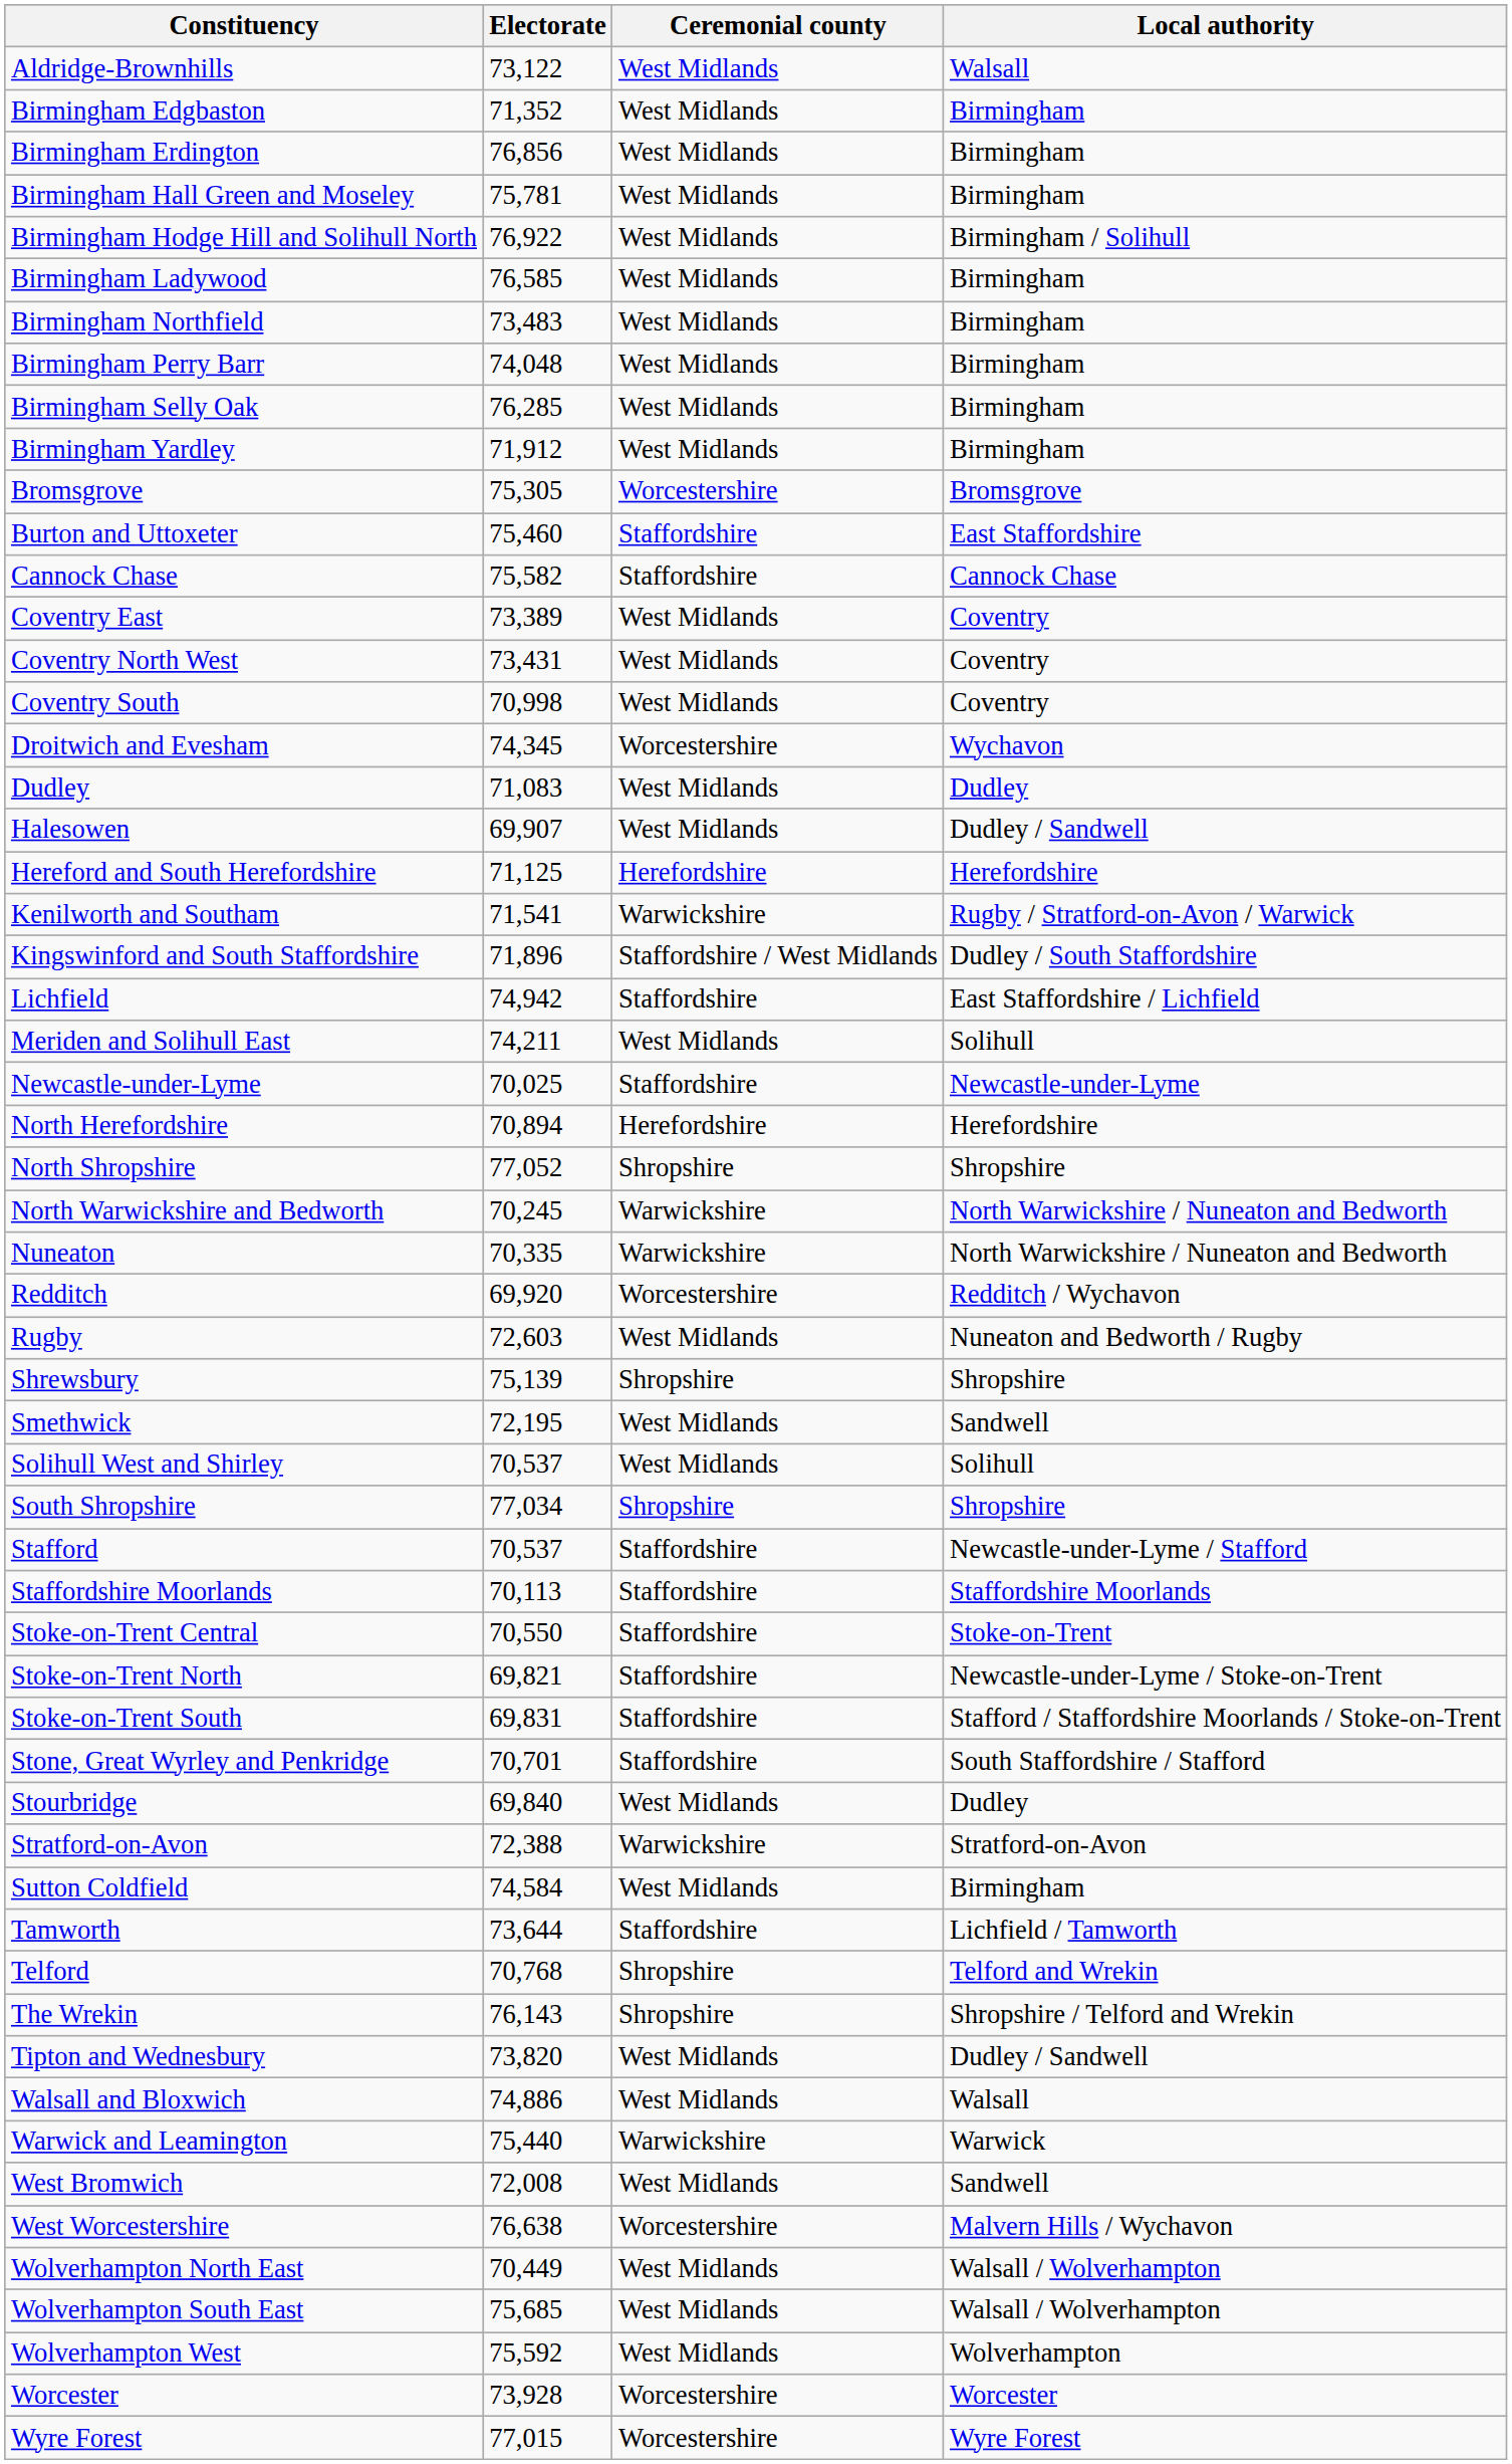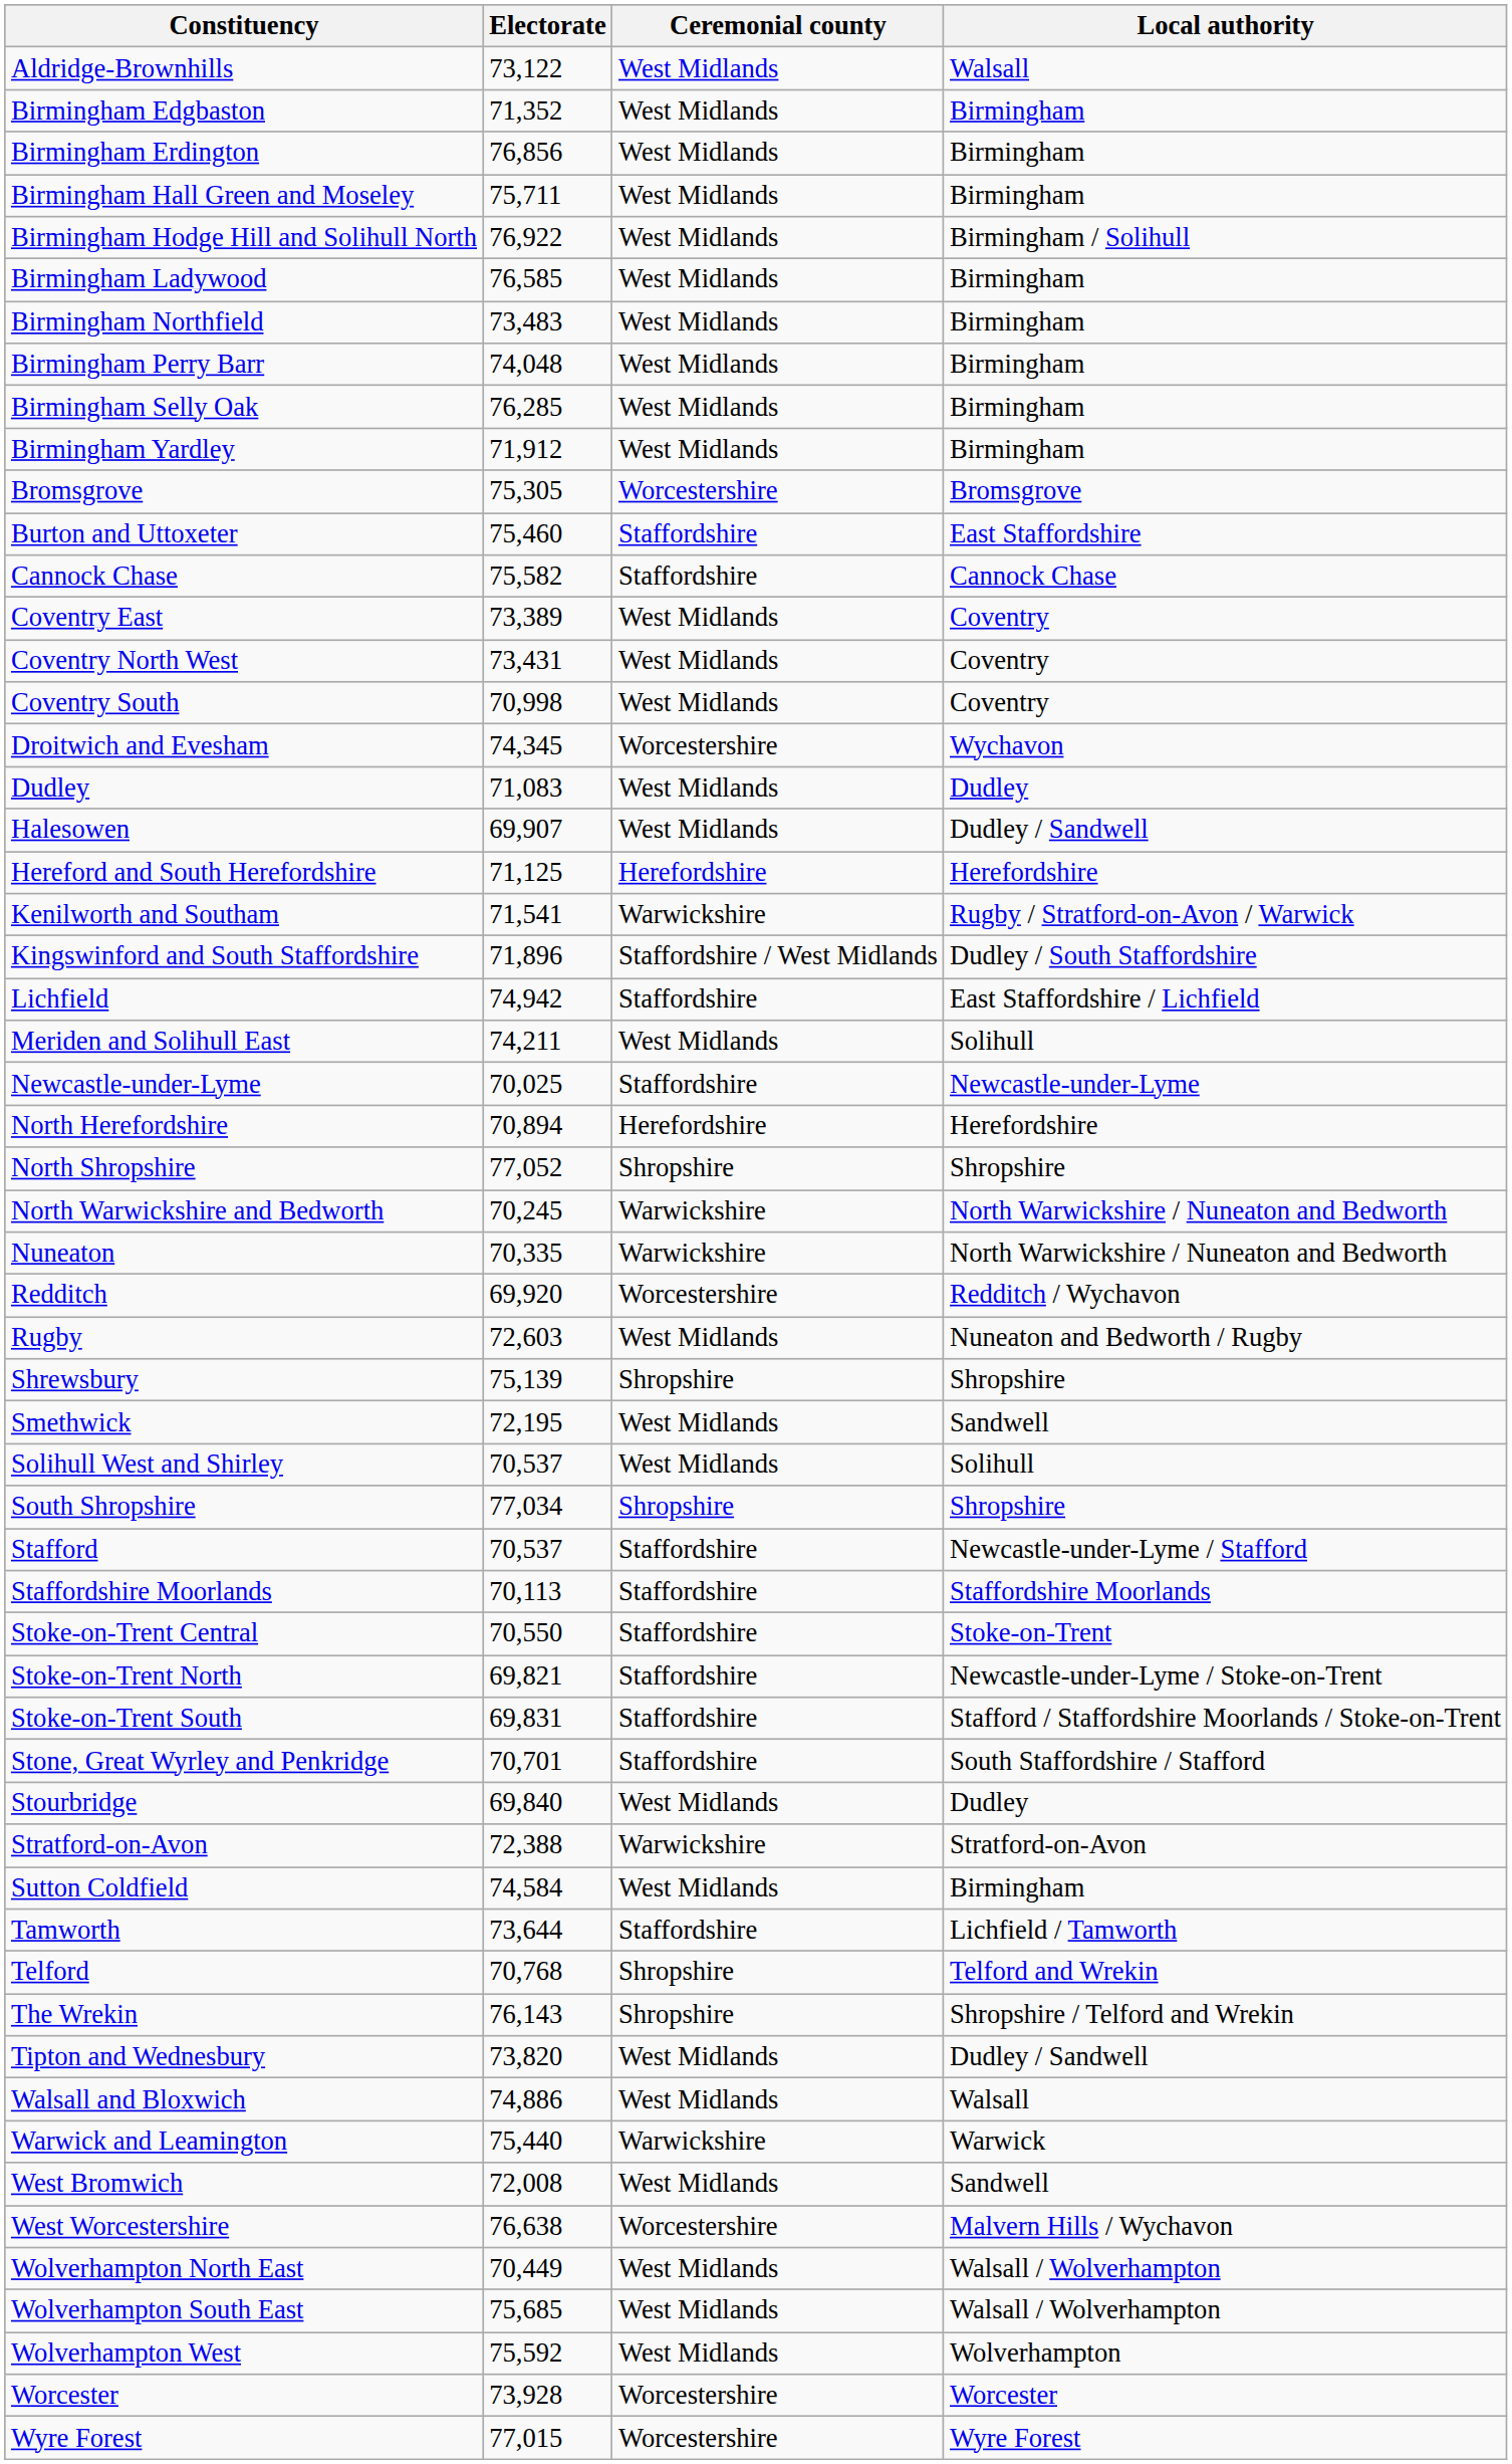Birmingham Hall Green and Moseley | Electorate: 75,781 -> 75,711
